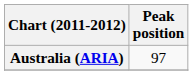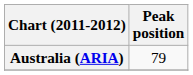Australia (ARIA) | Peak position: 97 -> 79
